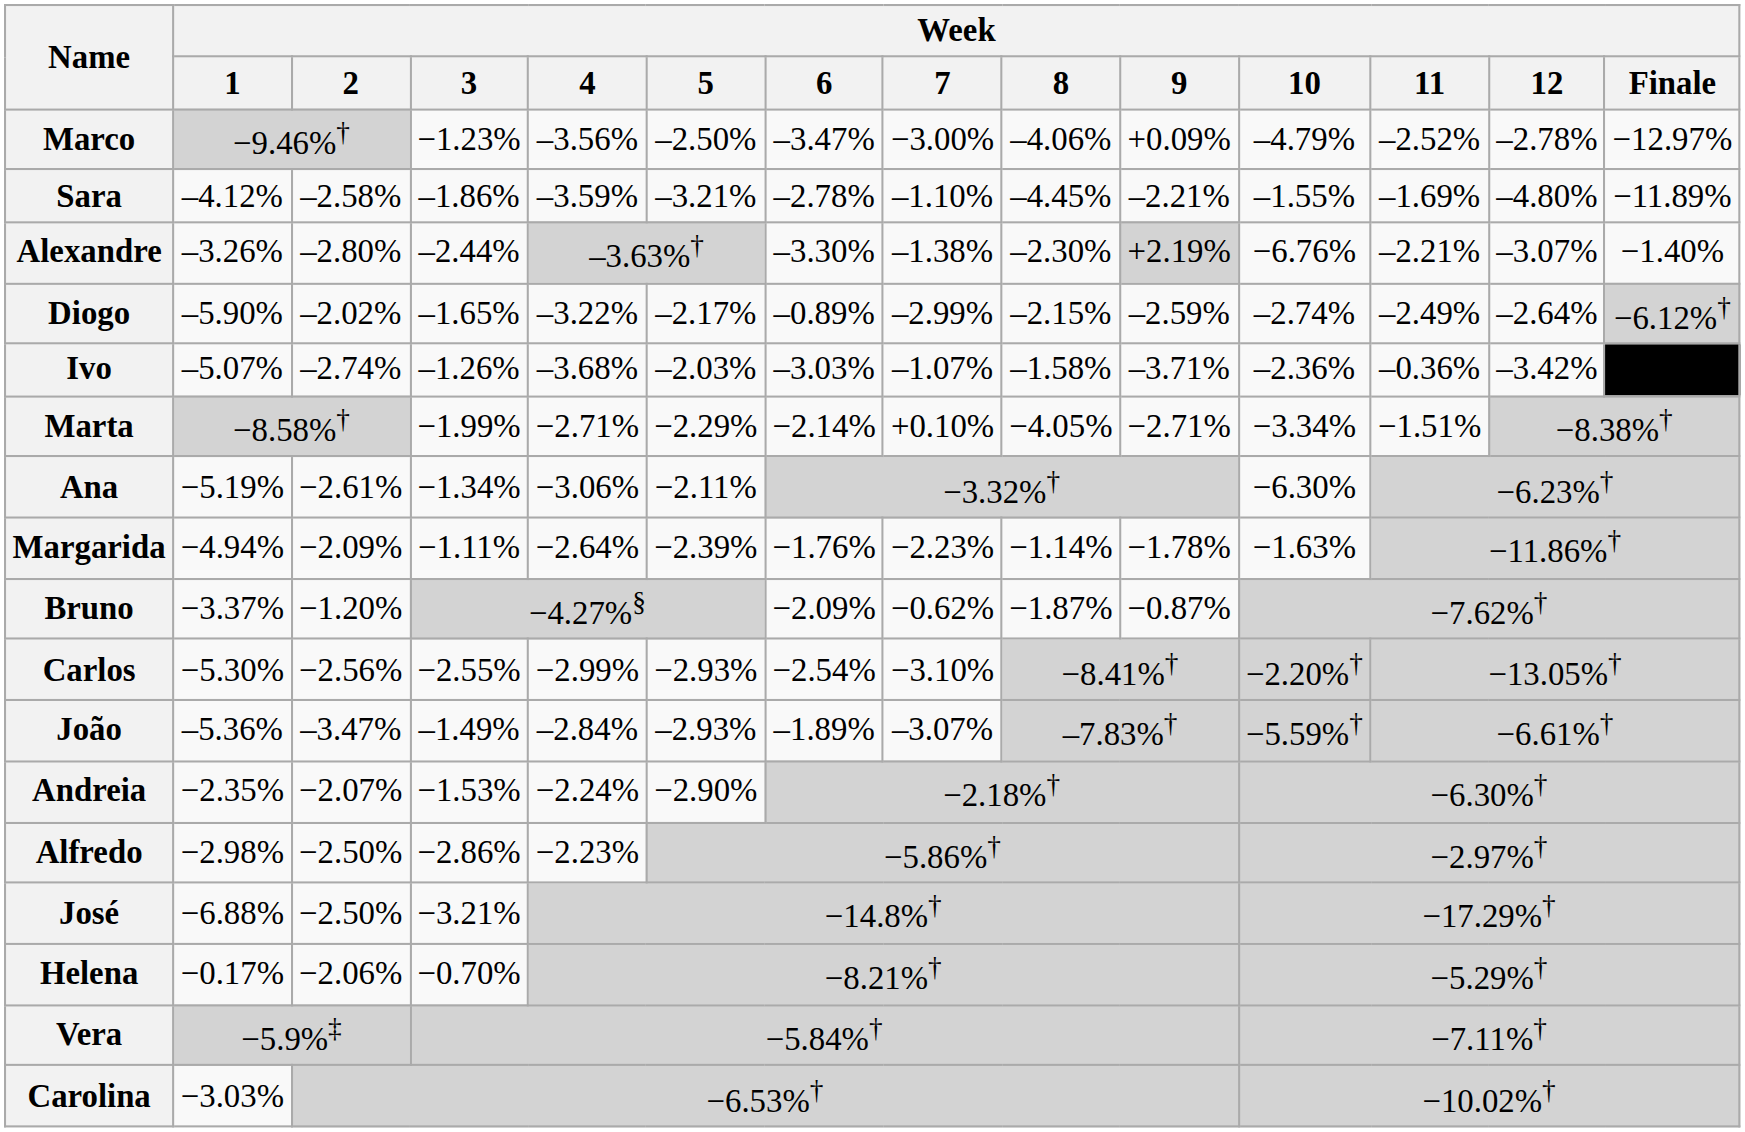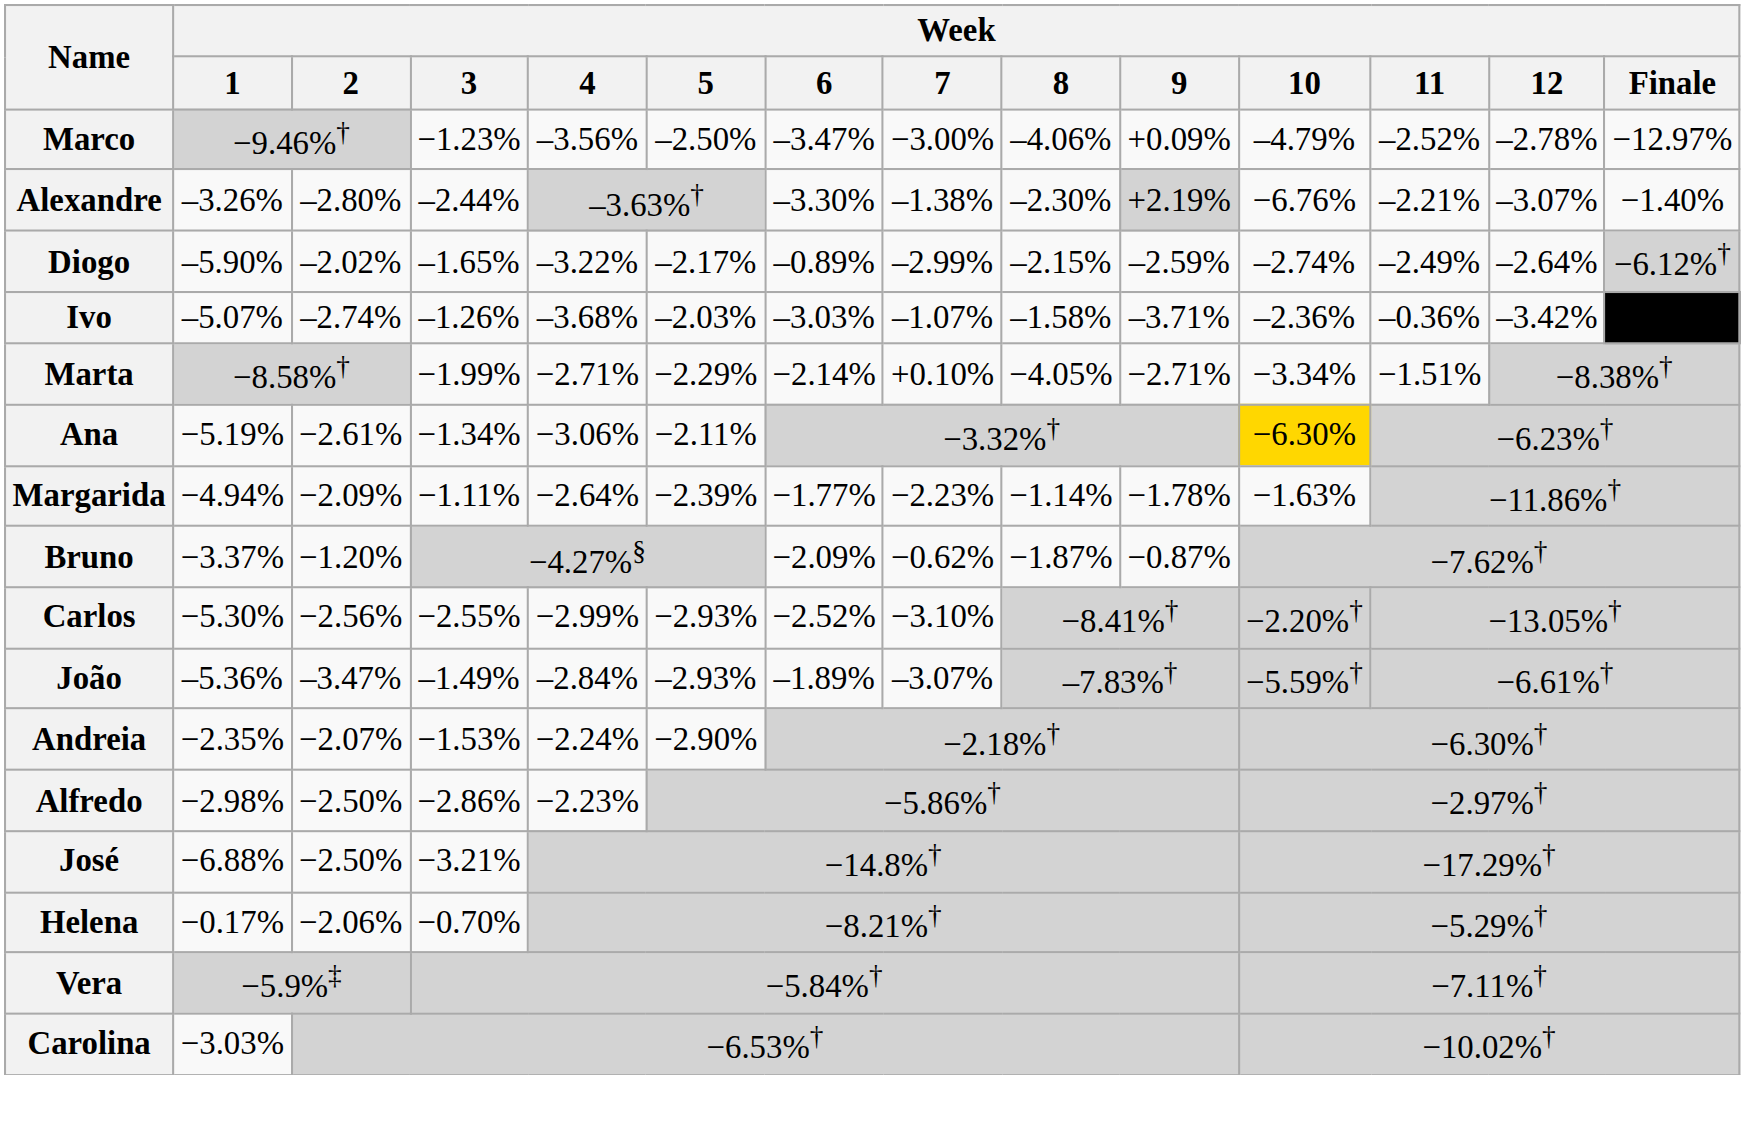- row: Sara | –4.12% | –2.58% | –1.86% | –3.59% | –3.21% | –2.78% | –1.10% | –4.45% | –2.21% | –1.55% | –1.69% | –4.80% | −11.89%
Ana | Week / 10: no background -> gold background
Margarida | Week / 6: −1.76% -> −1.77%
Carlos | Week / 6: −2.54% -> −2.52%
